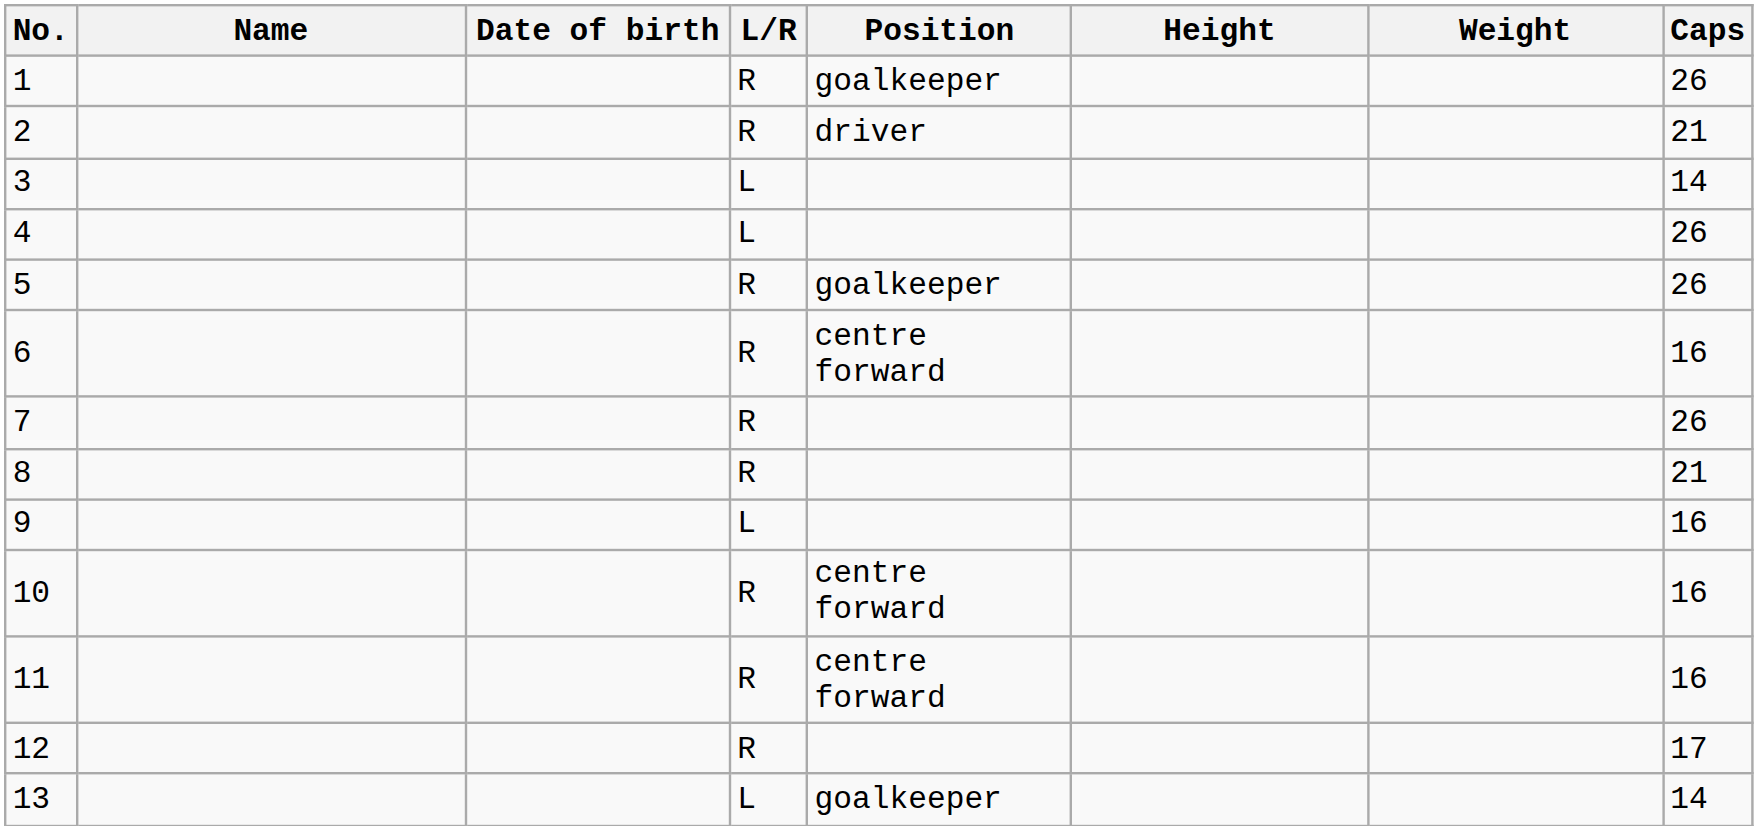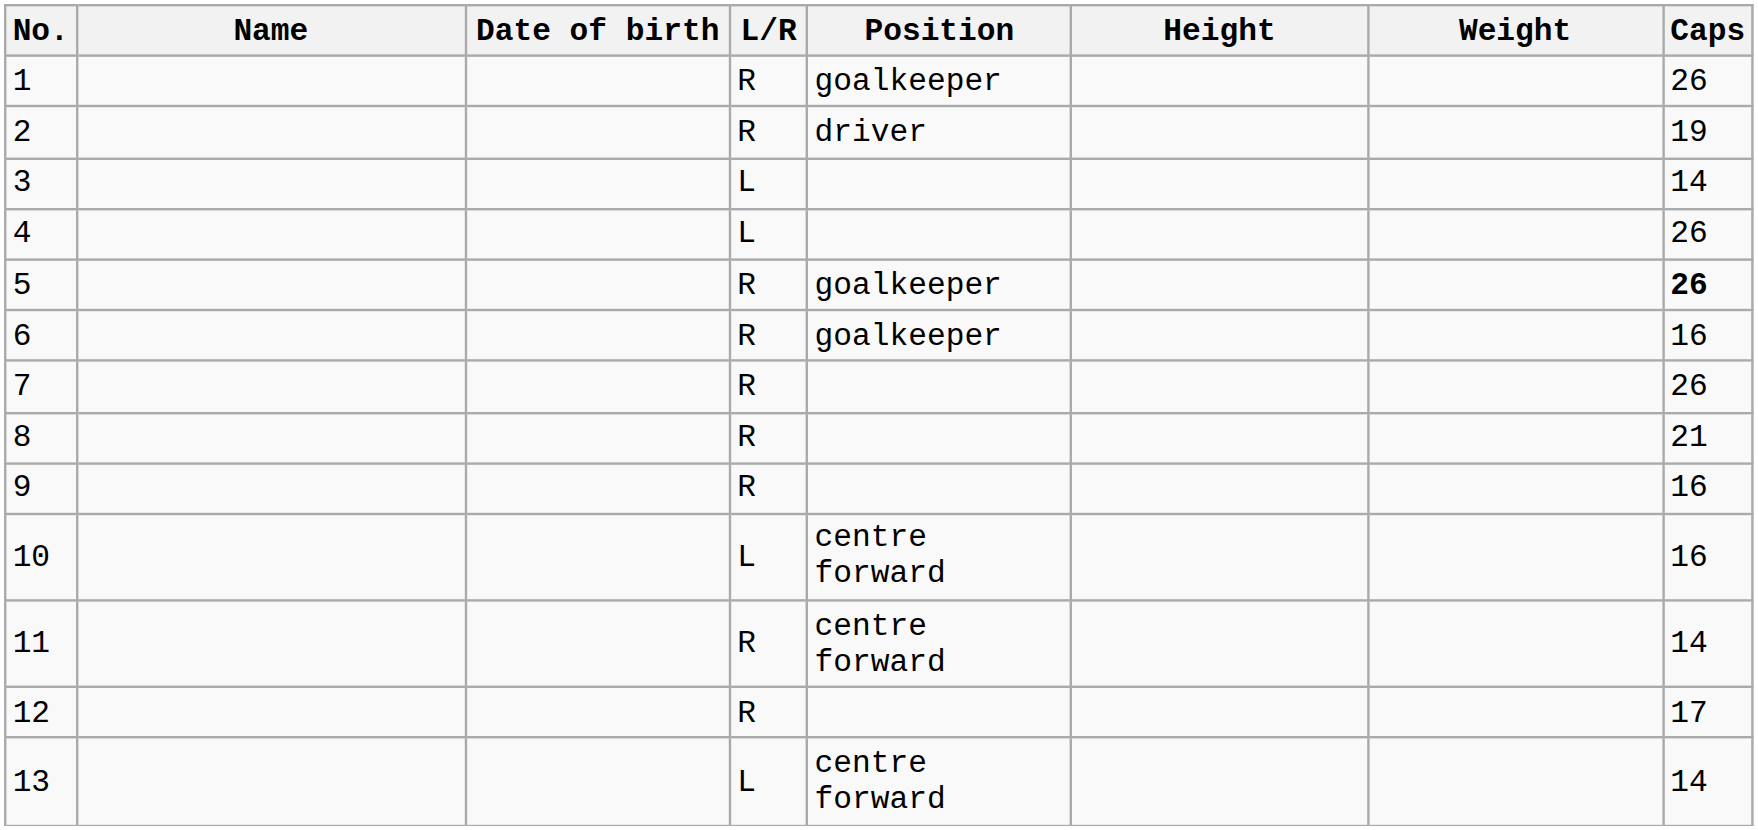2 | Caps: 21 -> 19
5 | Caps: normal -> bold
6 | Position: centre forward -> goalkeeper
9 | L/R: L -> R
10 | L/R: R -> L
11 | Caps: 16 -> 14
13 | Position: goalkeeper -> centre forward
